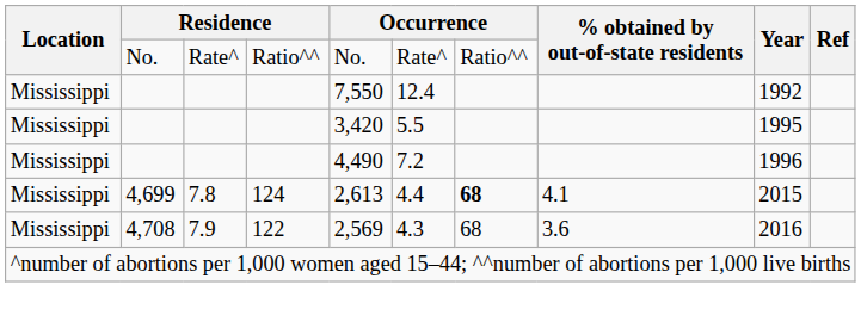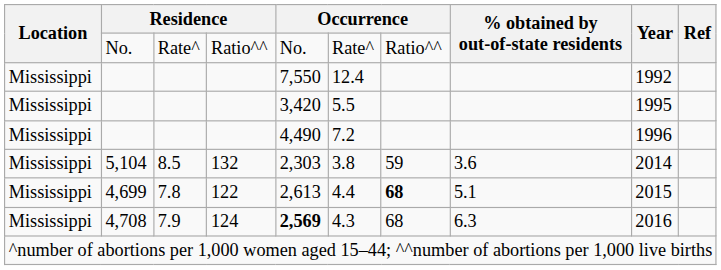+ row: Mississippi | 5,104 | 8.5 | 132 | 2,303 | 3.8 | 59 | 3.6 | 2014
4,699 | column 4: 124 -> 122
4,699 | % obtained by out-of-state residents: 4.1 -> 5.1
4,708 | column 4: 122 -> 124
4,708 | column 5: normal -> bold
4,708 | % obtained by out-of-state residents: 3.6 -> 6.3
